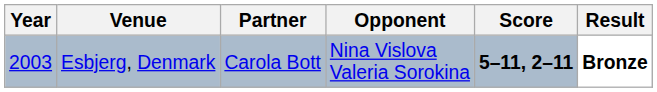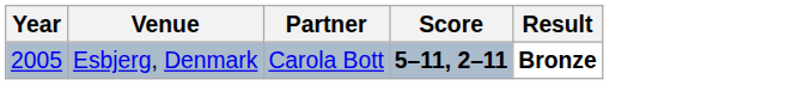- column: Opponent | Nina Vislova Valeria Sorokina
Esbjerg, Denmark | Year: 2003 -> 2005
